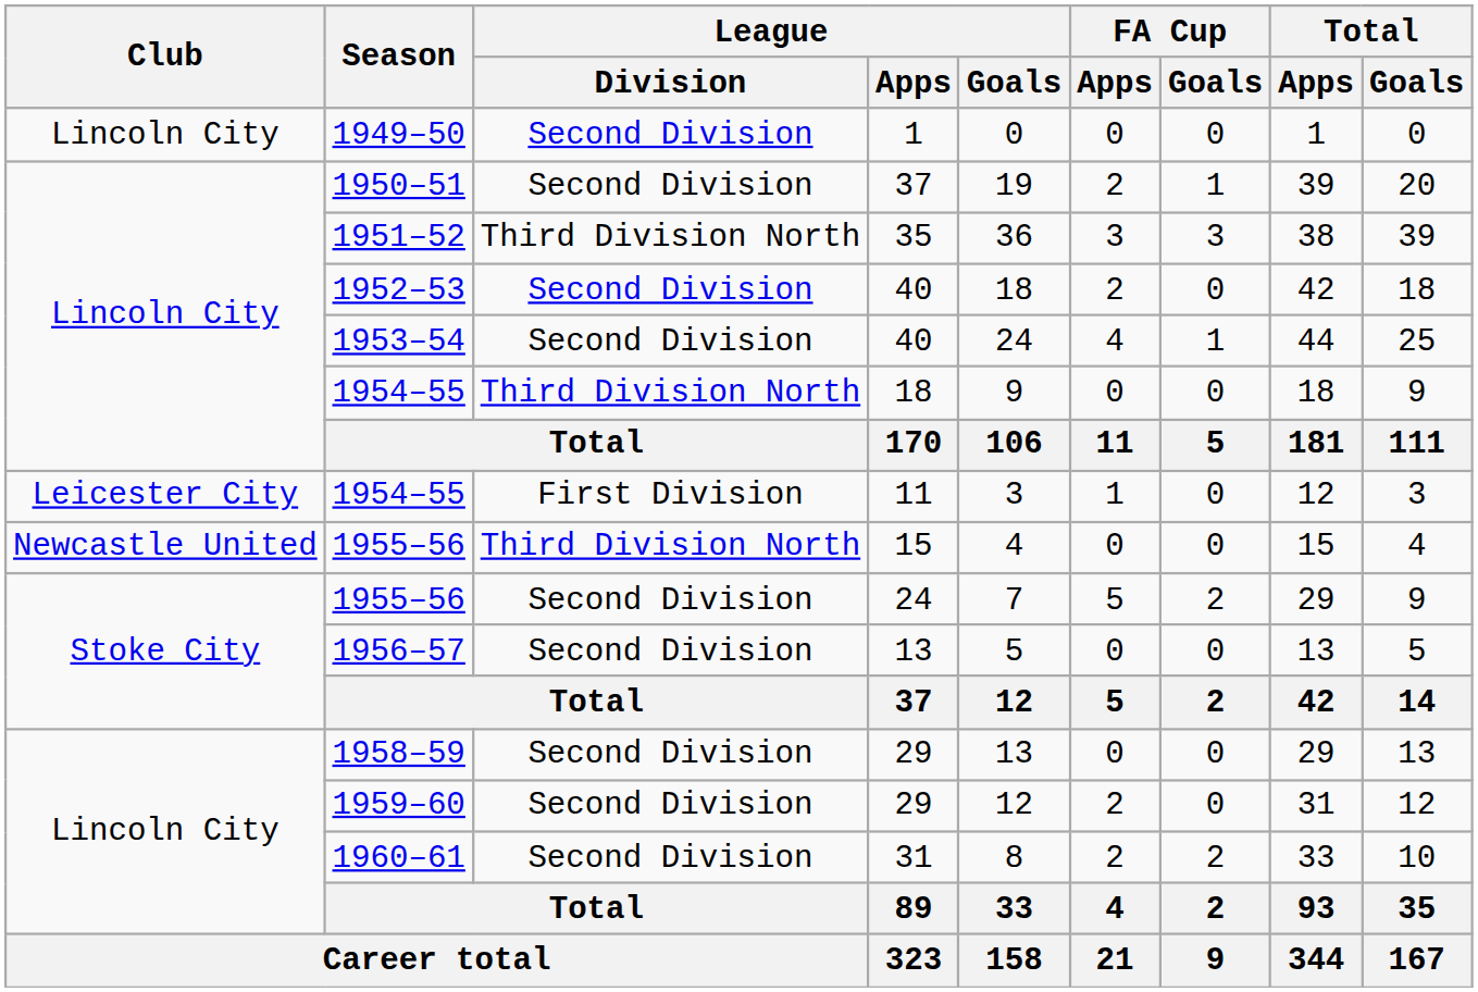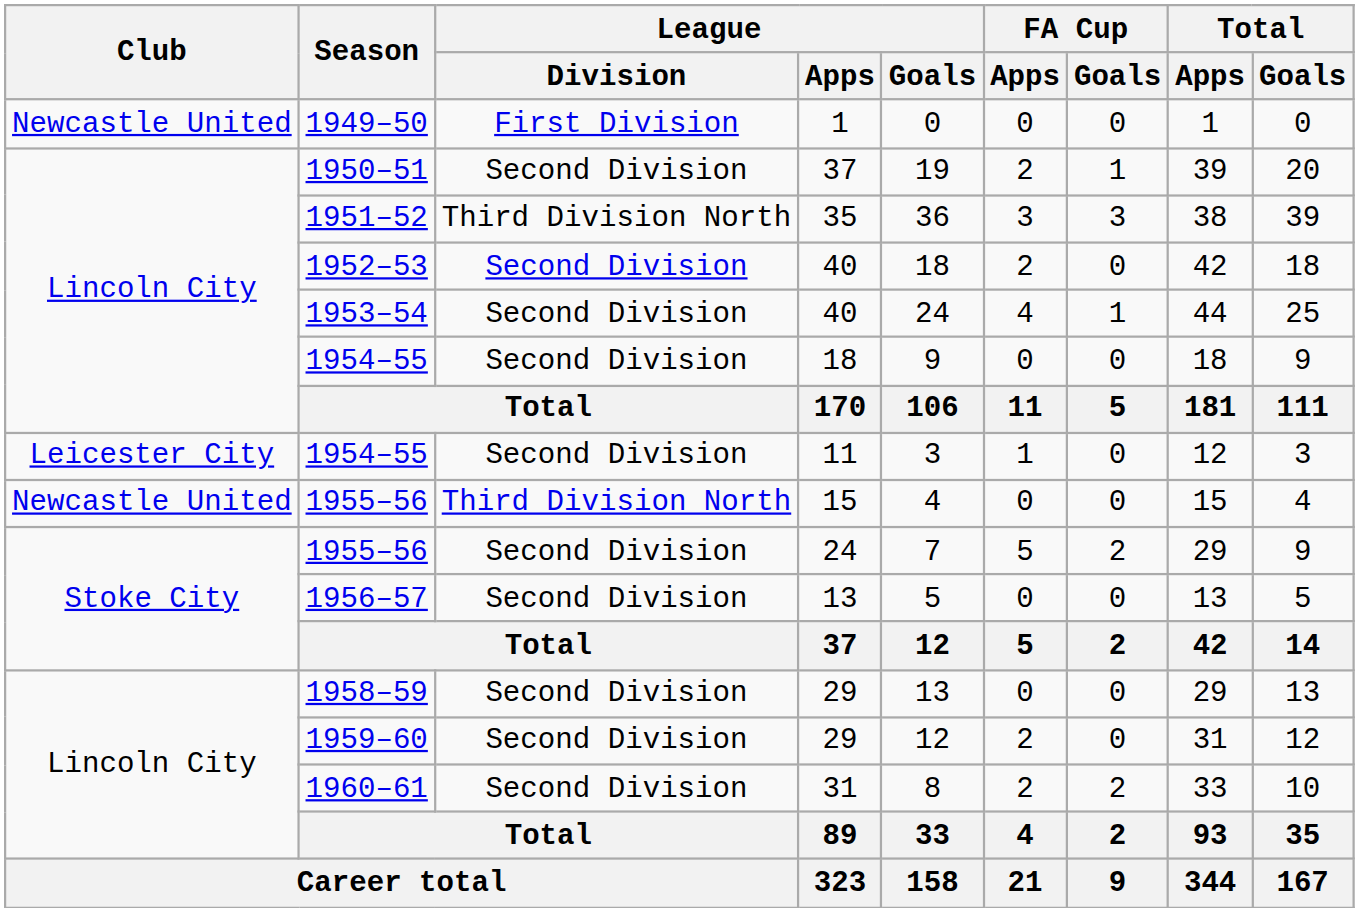1949–50 | Club: Lincoln City -> Newcastle United
1949–50 | League / Division: Second Division -> First Division
1954–55 / 18 | League / Division: Third Division North -> Second Division
1954–55 / 11 | League / Division: First Division -> Second Division
